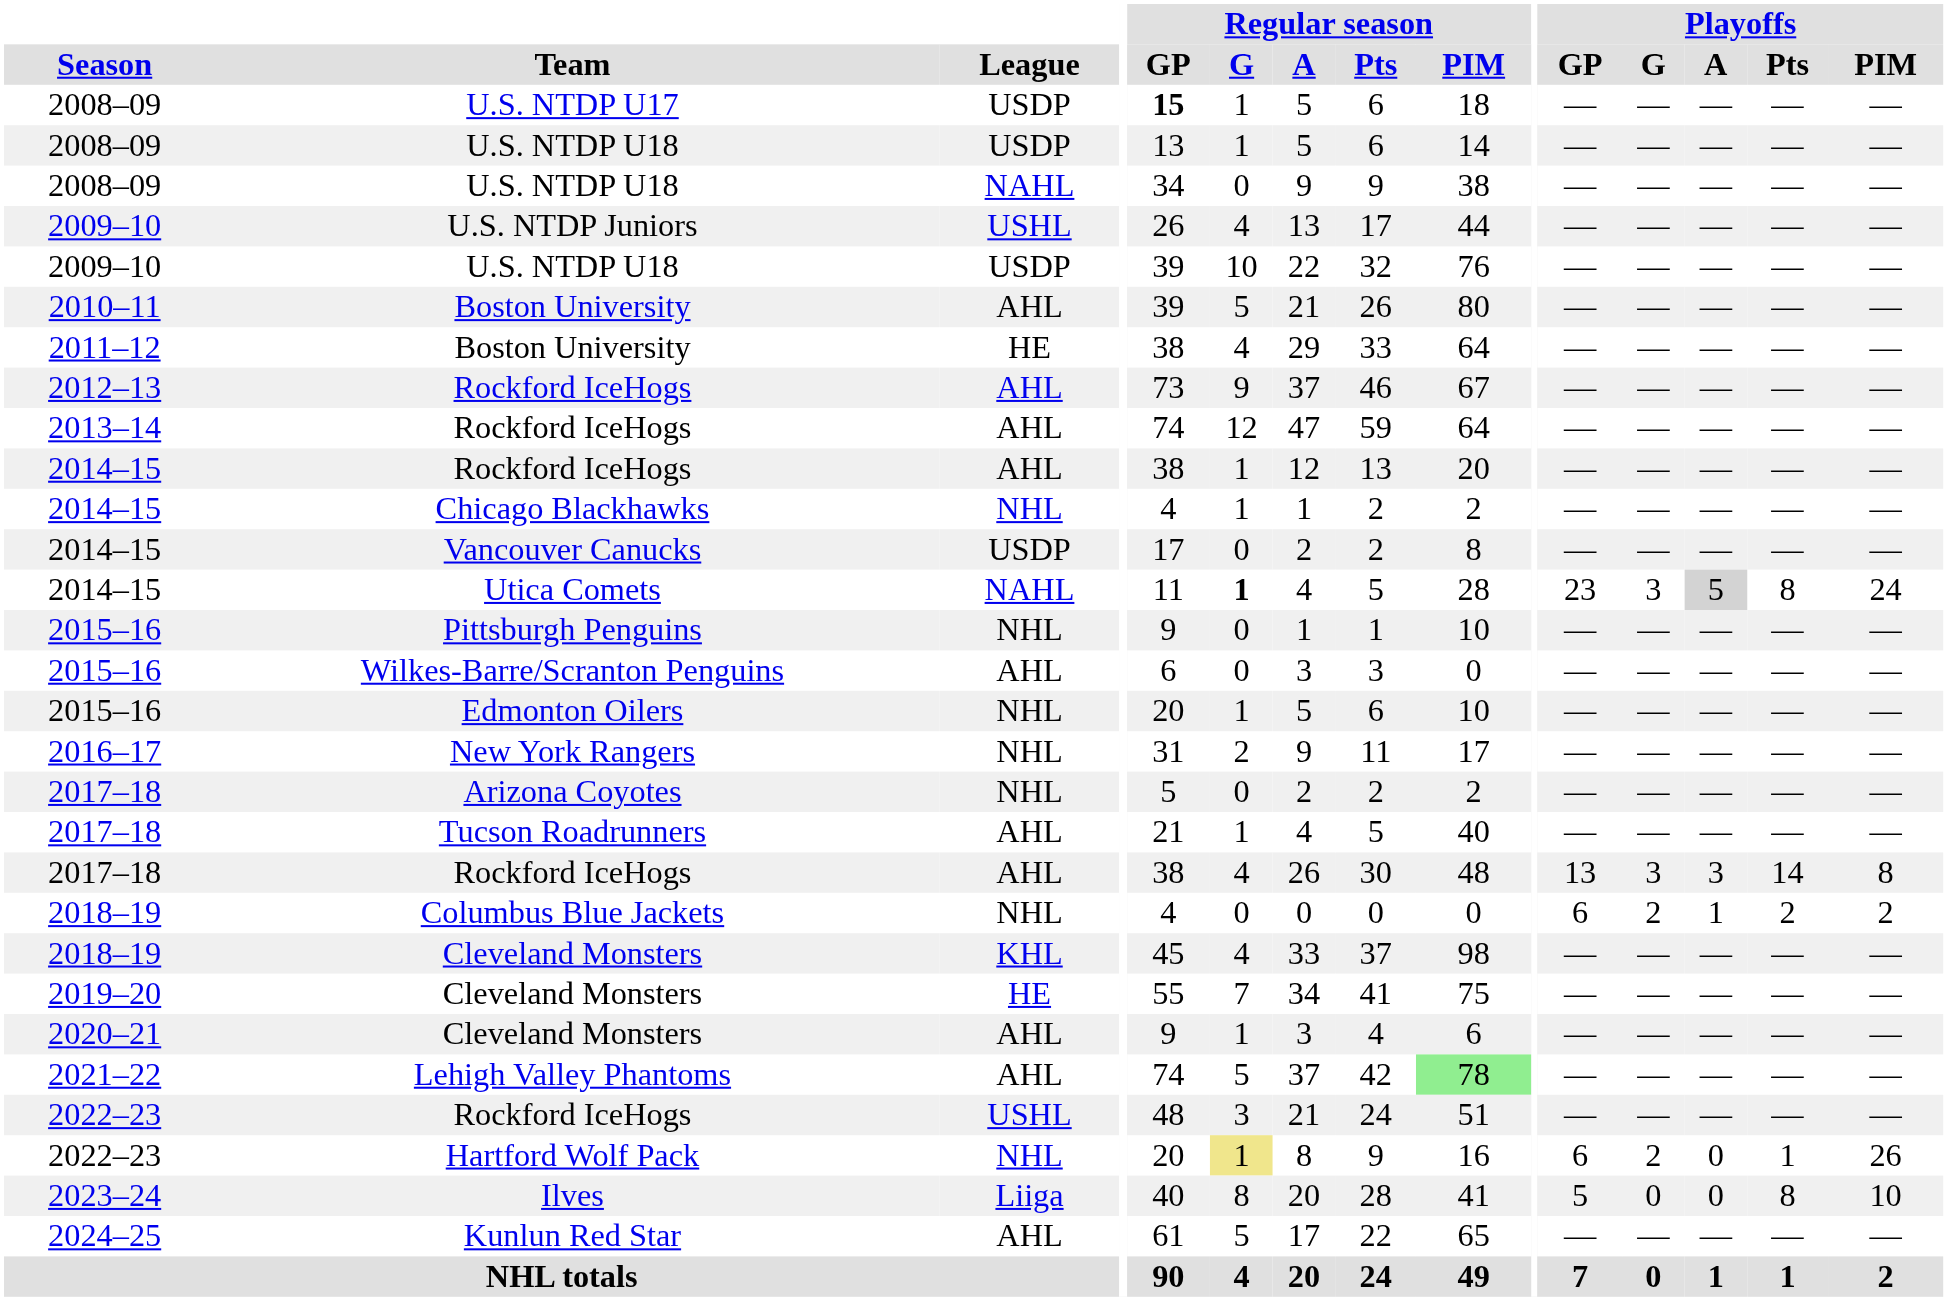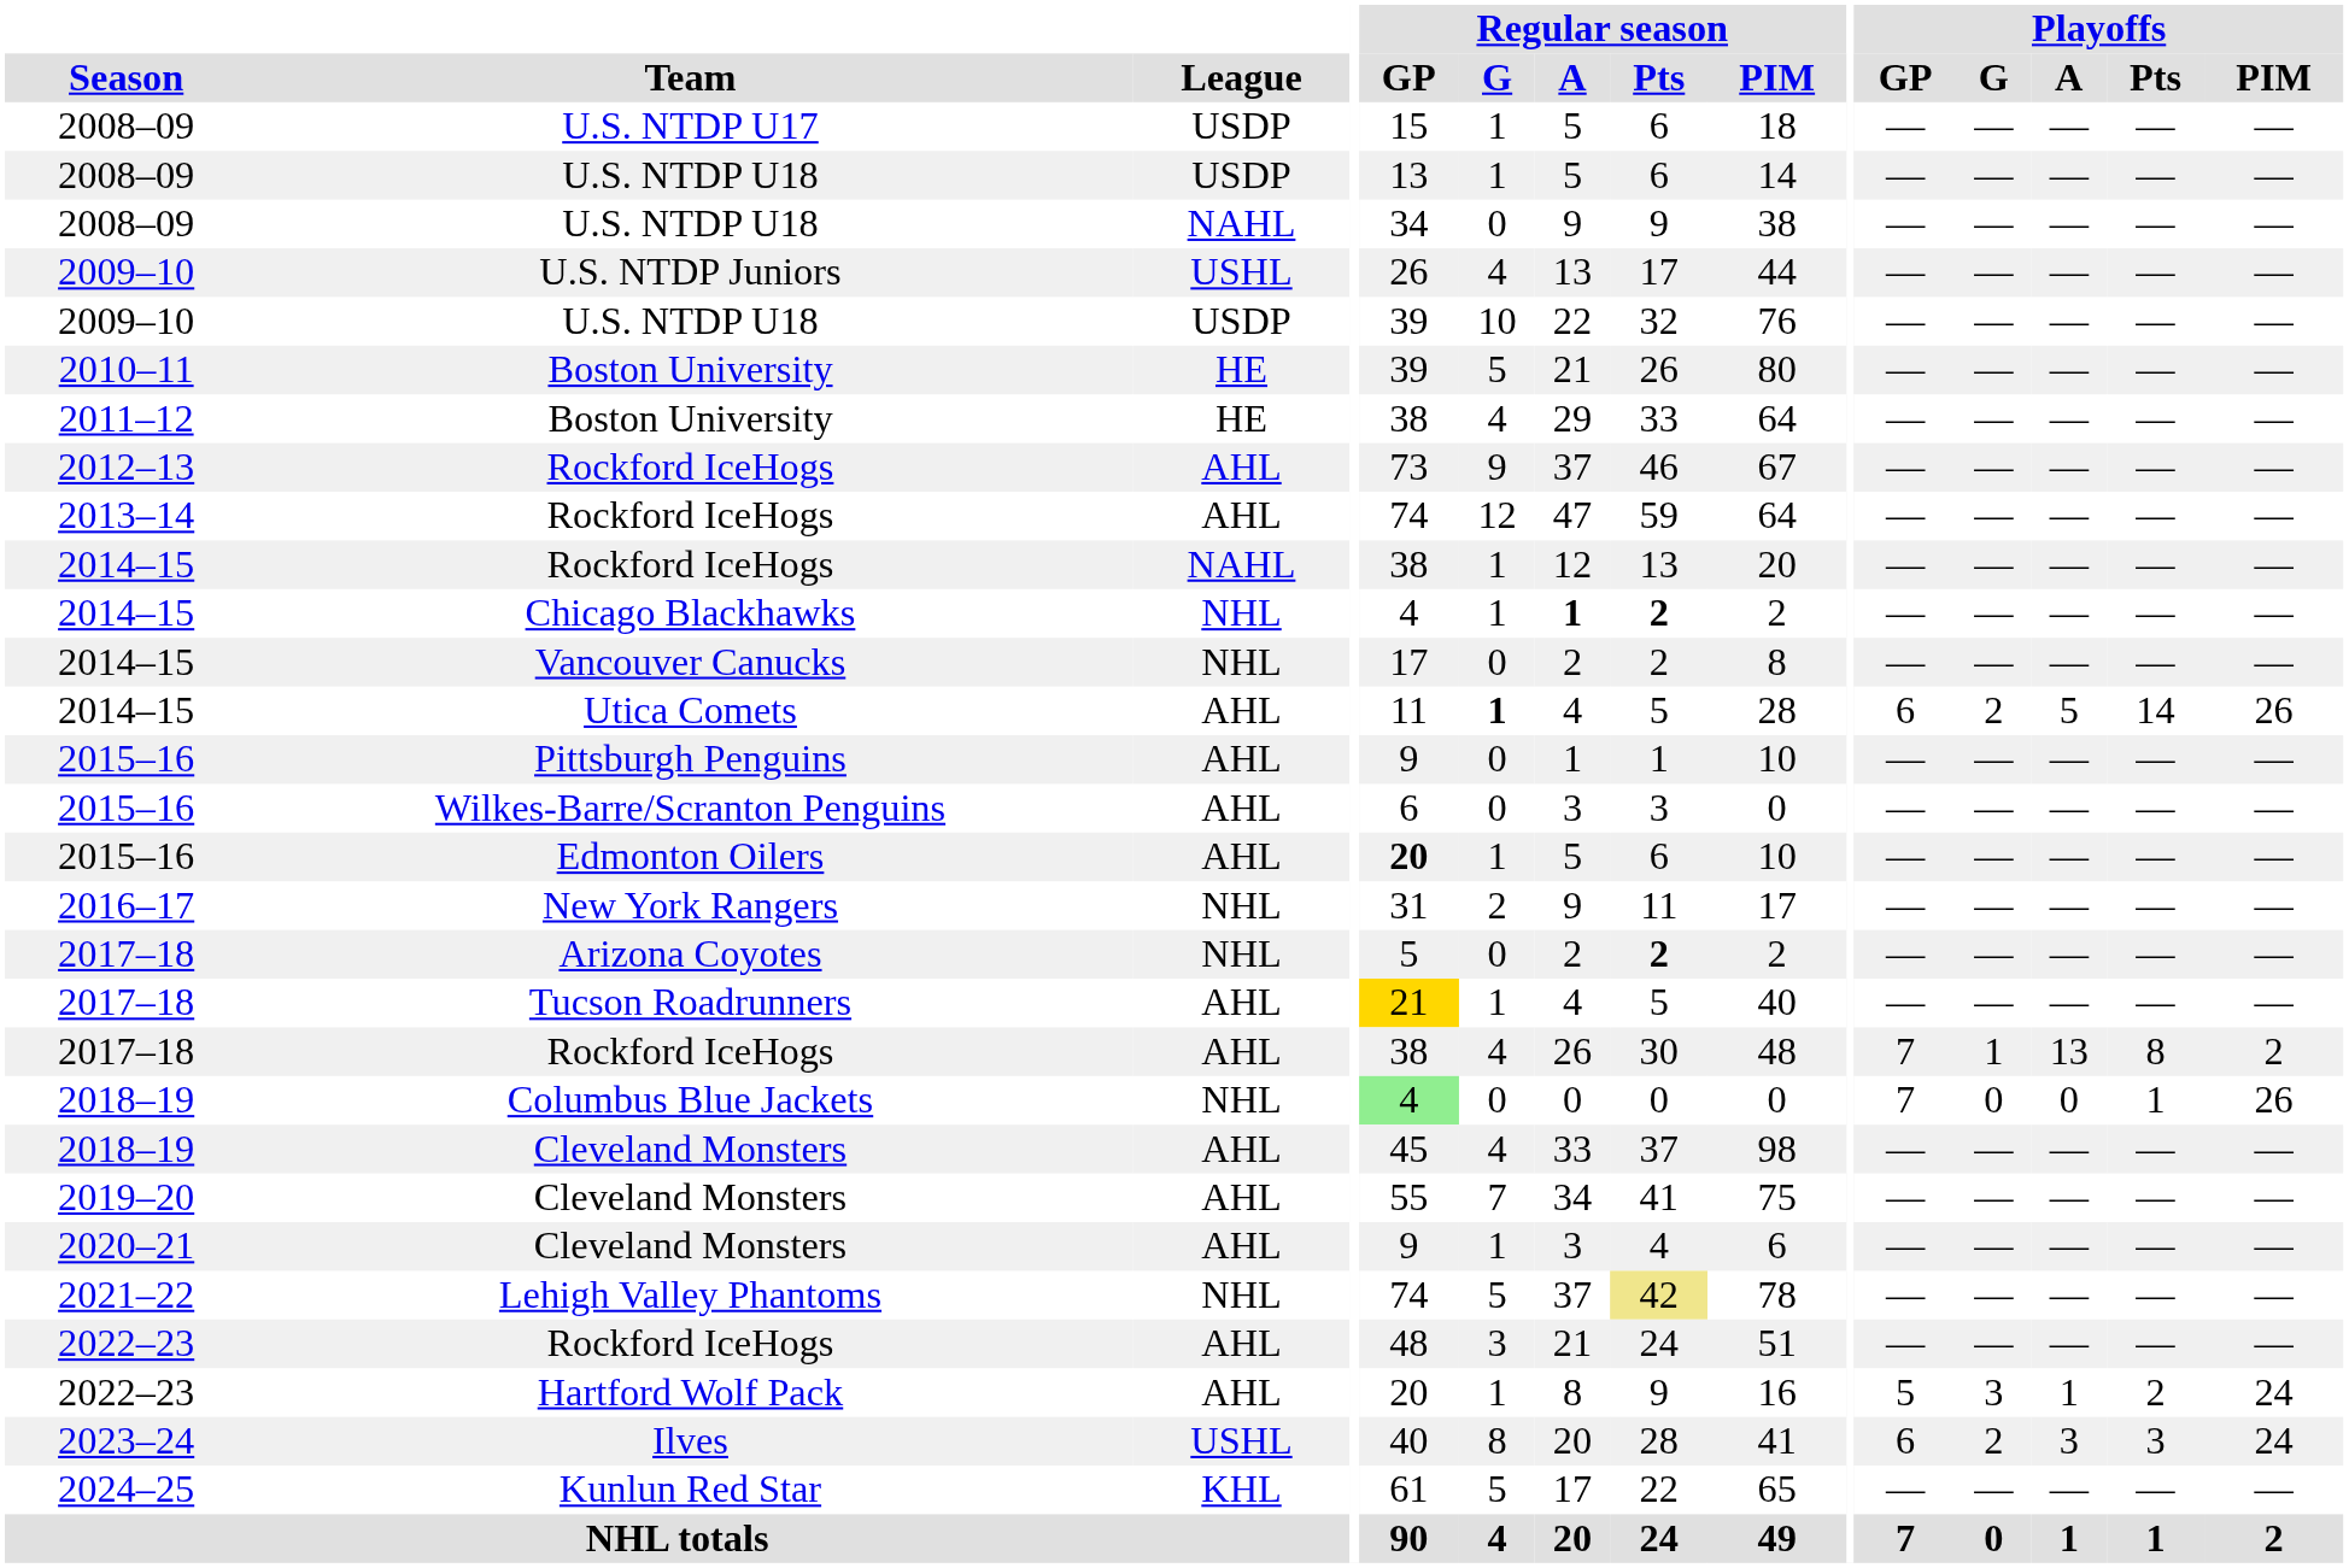U.S. NTDP U17 | Regular season / GP: bold -> normal
2010–11 / Boston University | League: AHL -> HE
2014–15 / Rockford IceHogs | League: AHL -> NAHL
Chicago Blackhawks | Regular season / A: normal -> bold
Chicago Blackhawks | Regular season / Pts: normal -> bold
Vancouver Canucks | League: USDP -> NHL
Utica Comets | League: NAHL -> AHL
Utica Comets | Playoffs / GP: 23 -> 6
Utica Comets | Playoffs / G: 3 -> 2
Utica Comets | Playoffs / A: lightgrey background -> no background
Utica Comets | Playoffs / Pts: 8 -> 14
Utica Comets | Playoffs / PIM: 24 -> 26
Pittsburgh Penguins | League: NHL -> AHL
Edmonton Oilers | League: NHL -> AHL
Edmonton Oilers | Regular season / GP: normal -> bold
Arizona Coyotes | Regular season / Pts: normal -> bold
Tucson Roadrunners | Regular season / GP: no background -> gold background
2017–18 / Rockford IceHogs | Playoffs / GP: 13 -> 7
2017–18 / Rockford IceHogs | Playoffs / G: 3 -> 1
2017–18 / Rockford IceHogs | Playoffs / A: 3 -> 13
2017–18 / Rockford IceHogs | Playoffs / Pts: 14 -> 8
2017–18 / Rockford IceHogs | Playoffs / PIM: 8 -> 2
Columbus Blue Jackets | Regular season / GP: no background -> lightgreen background
Columbus Blue Jackets | Playoffs / GP: 6 -> 7
Columbus Blue Jackets | Playoffs / G: 2 -> 0
Columbus Blue Jackets | Playoffs / A: 1 -> 0
Columbus Blue Jackets | Playoffs / Pts: 2 -> 1
Columbus Blue Jackets | Playoffs / PIM: 2 -> 26
2018–19 / Cleveland Monsters | League: KHL -> AHL
2019–20 / Cleveland Monsters | League: HE -> AHL
Lehigh Valley Phantoms | League: AHL -> NHL
Lehigh Valley Phantoms | Regular season / Pts: no background -> khaki background
Lehigh Valley Phantoms | Regular season / PIM: lightgreen background -> no background
2022–23 / Rockford IceHogs | League: USHL -> AHL
Hartford Wolf Pack | League: NHL -> AHL
Hartford Wolf Pack | Regular season / G: khaki background -> no background
Hartford Wolf Pack | Playoffs / GP: 6 -> 5
Hartford Wolf Pack | Playoffs / G: 2 -> 3
Hartford Wolf Pack | Playoffs / A: 0 -> 1
Hartford Wolf Pack | Playoffs / Pts: 1 -> 2
Hartford Wolf Pack | Playoffs / PIM: 26 -> 24
Ilves | League: Liiga -> USHL
Ilves | Playoffs / GP: 5 -> 6
Ilves | Playoffs / G: 0 -> 2
Ilves | Playoffs / A: 0 -> 3
Ilves | Playoffs / Pts: 8 -> 3
Ilves | Playoffs / PIM: 10 -> 24
Kunlun Red Star | League: AHL -> KHL
